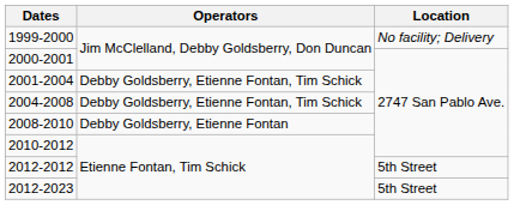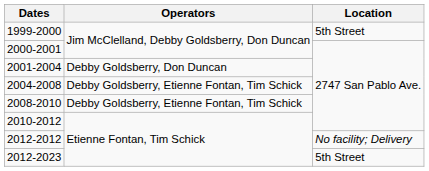1999-2000 | Location: No facility; Delivery -> 5th Street
2001-2004 | Operators: Debby Goldsberry, Etienne Fontan, Tim Schick -> Debby Goldsberry, Don Duncan
2008-2010 | Operators: Debby Goldsberry, Etienne Fontan -> Debby Goldsberry, Etienne Fontan, Tim Schick
2012-2012 | Location: 5th Street -> No facility; Delivery
